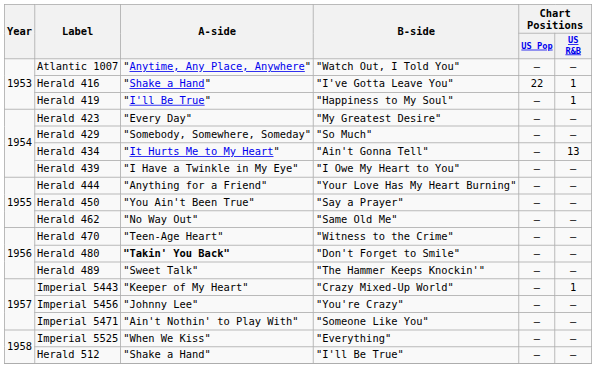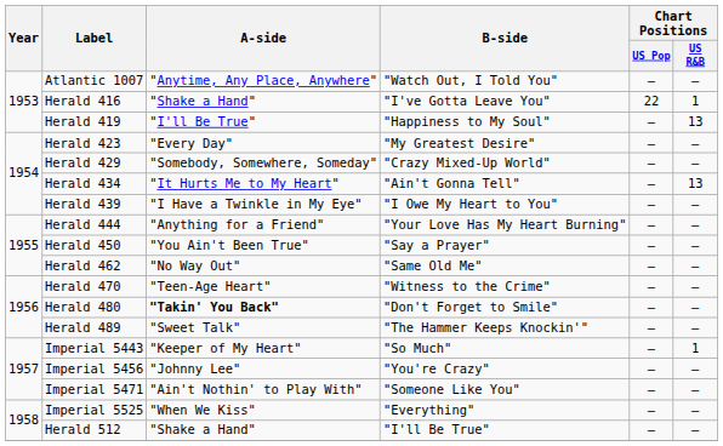Herald 419 | Chart Positions / US R&B: 1 -> 13
Herald 429 | B-side: "So Much" -> "Crazy Mixed-Up World"
Imperial 5443 | B-side: "Crazy Mixed-Up World" -> "So Much"
